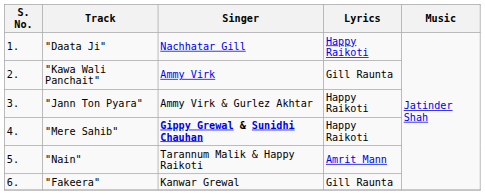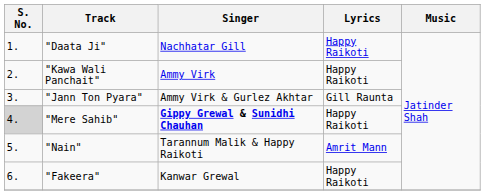"Kawa Wali Panchait" | Lyrics: Gill Raunta -> Happy Raikoti
"Jann Ton Pyara" | Lyrics: Happy Raikoti -> Gill Raunta
"Mere Sahib" | S. No.: no background -> lightgrey background
"Fakeera" | Lyrics: Gill Raunta -> Happy Raikoti
